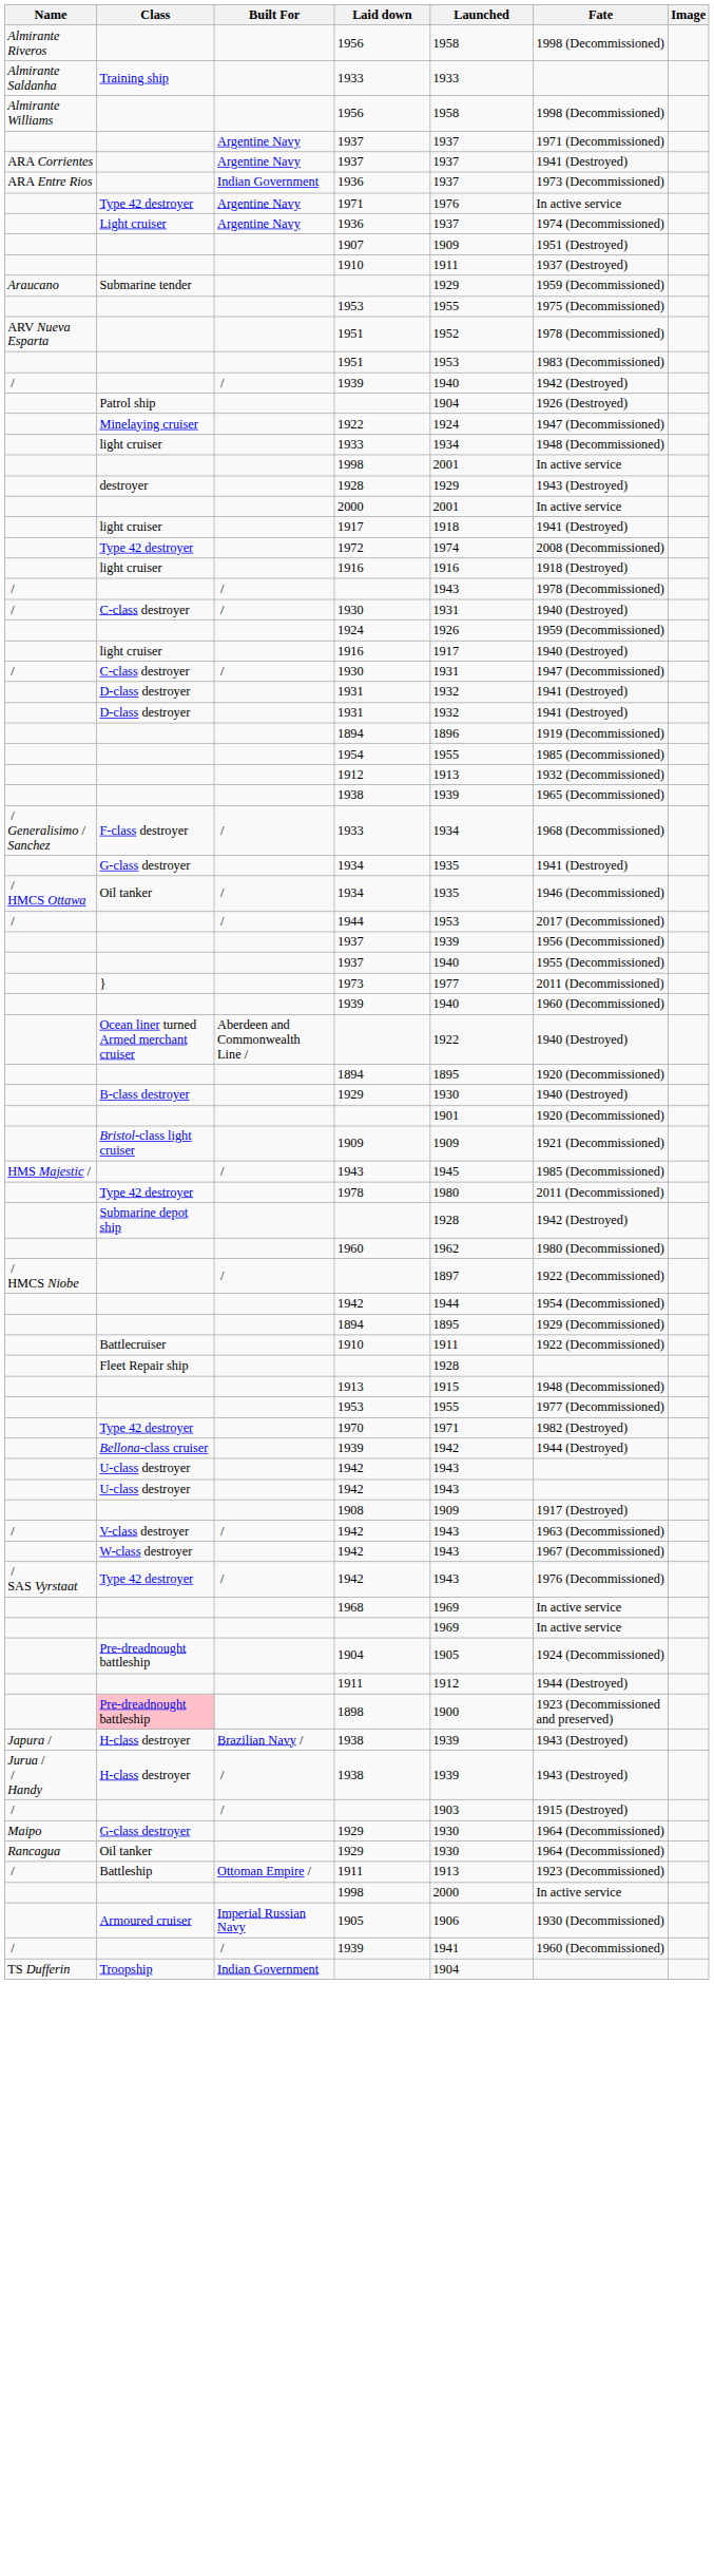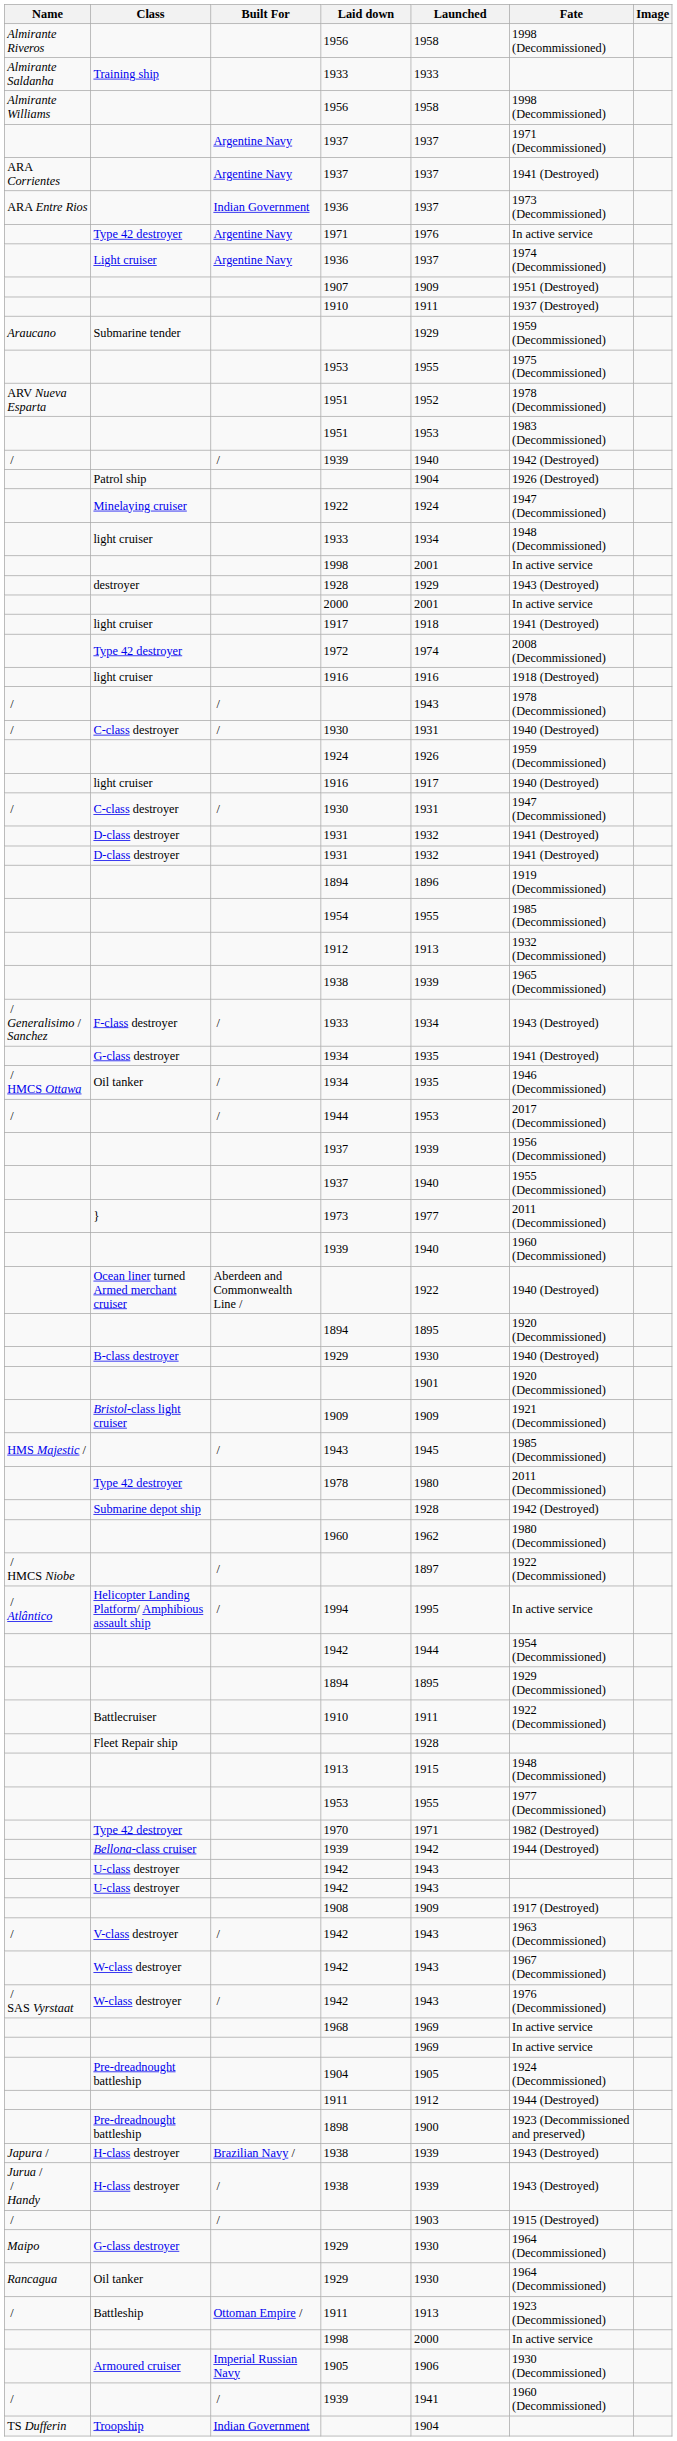/ Generalisimo / Sanchez / 1933 | Fate: 1968 (Decommissioned) -> 1943 (Destroyed)
+ row: / Atlântico | Helicopter Landing Platform/ Amphibious assault ship | / | 1994 | 1995 | In active service
/ SAS Vyrstaat / 1942 | Class: Type 42 destroyer -> W-class destroyer
1898 | Class: pink background -> no background
